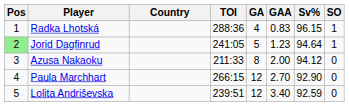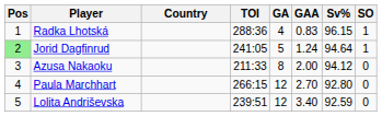Jorid Dagfinrud | GAA: 1.23 -> 1.24
Paula Marchhart | Sv%: 92.90 -> 92.80
